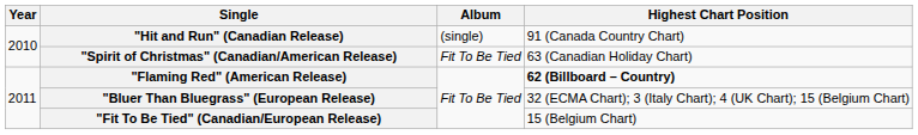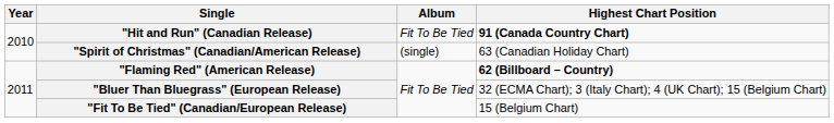"Hit and Run" (Canadian Release) | Album: (single) -> Fit To Be Tied
"Hit and Run" (Canadian Release) | Highest Chart Position: normal -> bold
"Spirit of Christmas" (Canadian/American Release) | Album: Fit To Be Tied -> (single)
